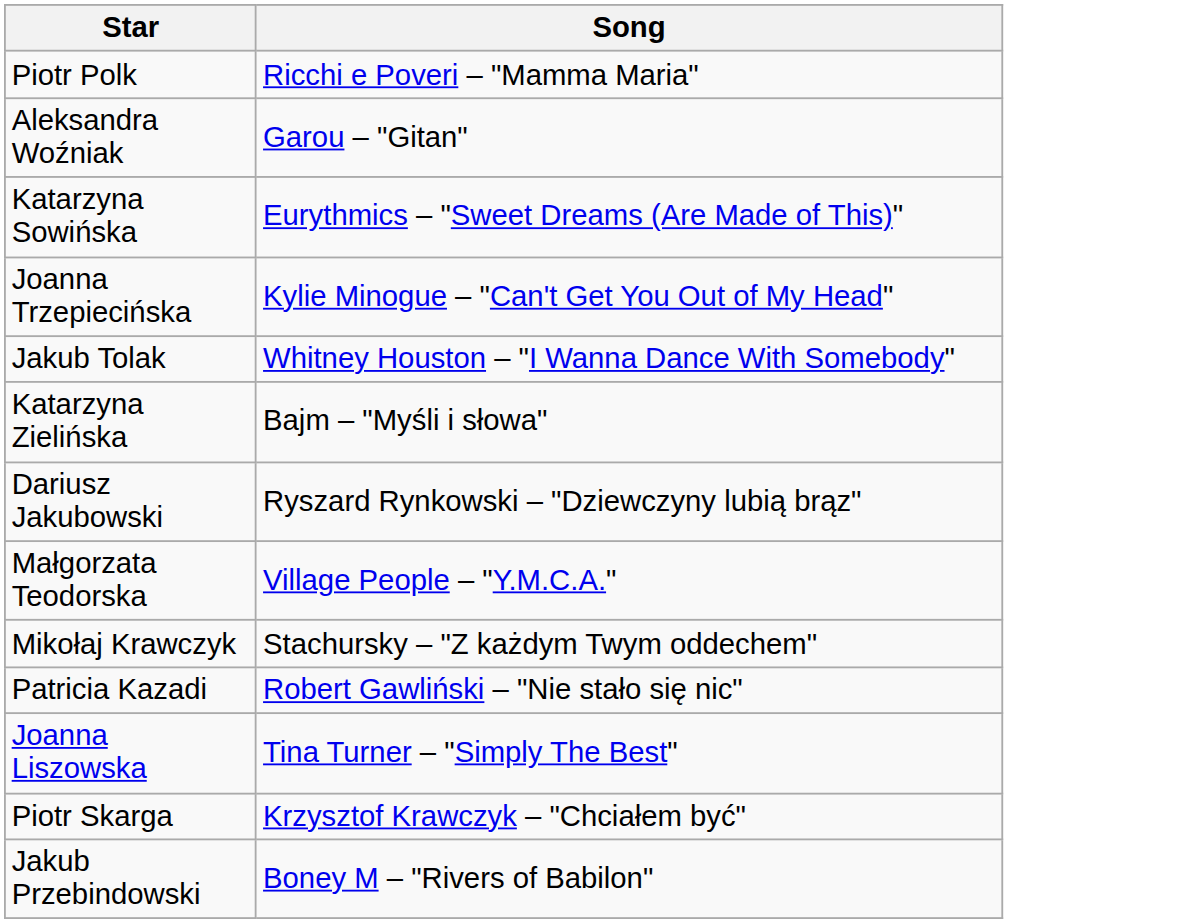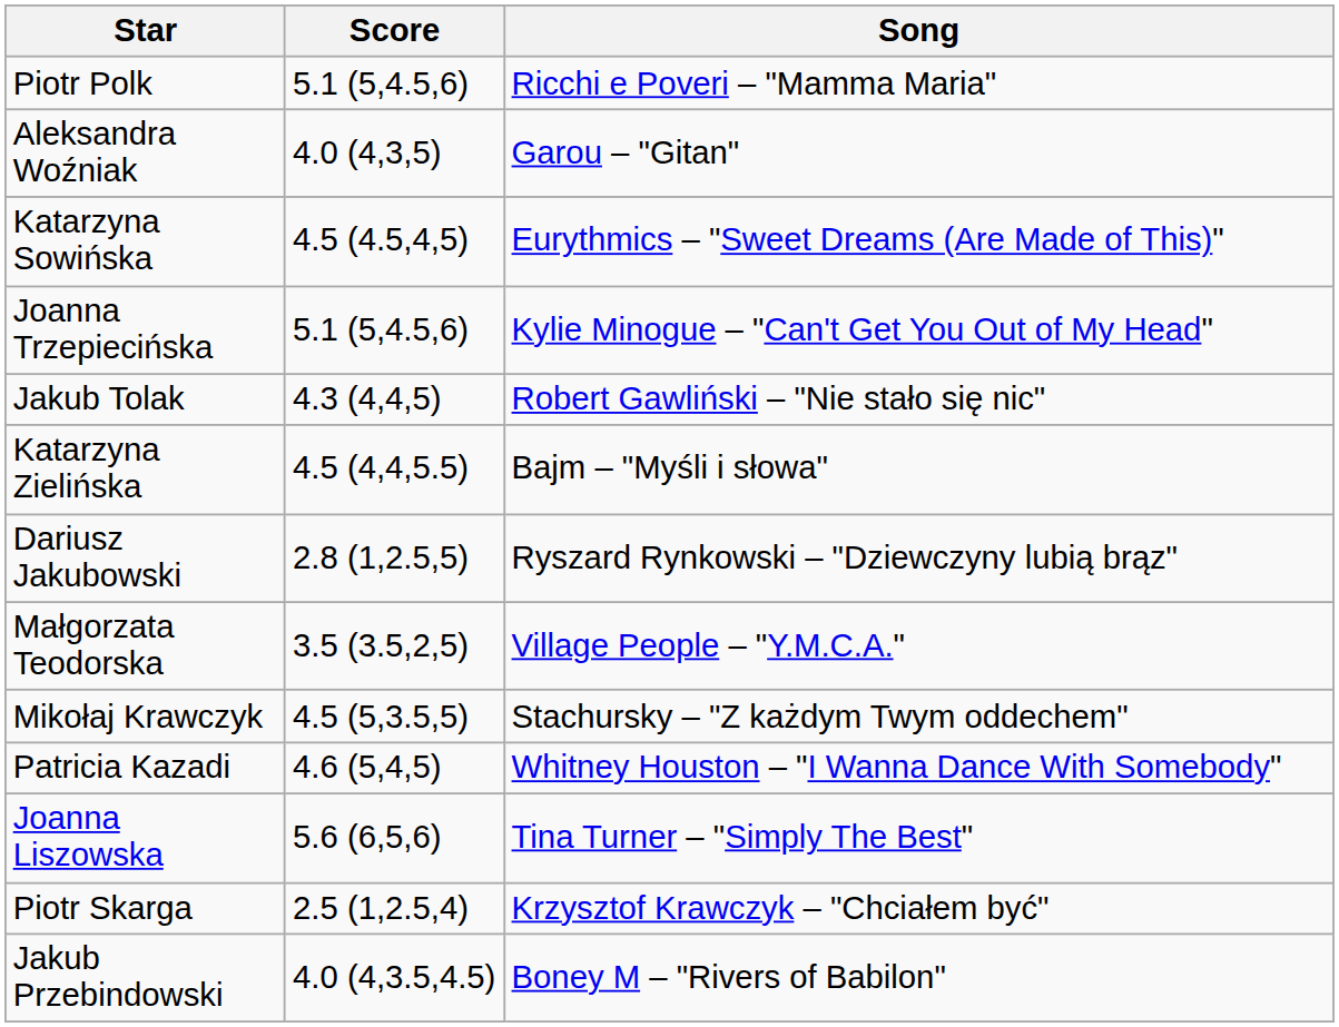+ column: Score | 5.1 (5,4.5,6) | 4.0 (4,3,5) | 4.5 (4.5,4,5) | 5.1 (5,4.5,6) | 4.3 (4,4,5) | 4.5 (4,4,5.5) | 2.8 (1,2.5,5) | 3.5 (3.5,2,5) | 4.5 (5,3.5,5) | 4.6 (5,4,5) | 5.6 (6,5,6) | 2.5 (1,2.5,4) | 4.0 (4,3.5,4.5)
Jakub Tolak | Song: Whitney Houston – "I Wanna Dance With Somebody" -> Robert Gawliński – "Nie stało się nic"
Patricia Kazadi | Song: Robert Gawliński – "Nie stało się nic" -> Whitney Houston – "I Wanna Dance With Somebody"
